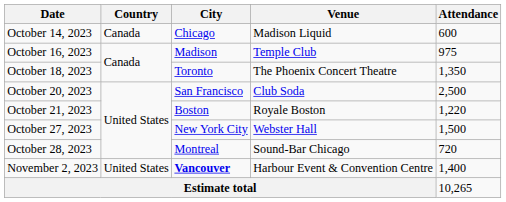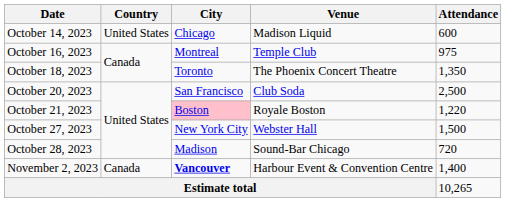October 14, 2023 | Country: Canada -> United States
October 16, 2023 | City: Madison -> Montreal
October 21, 2023 | City: no background -> pink background
October 28, 2023 | City: Montreal -> Madison
November 2, 2023 | Country: United States -> Canada
